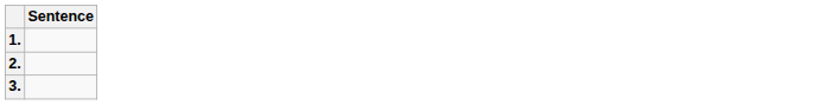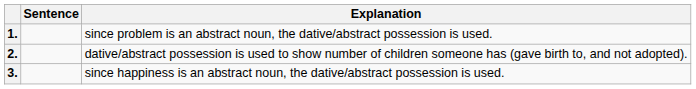+ column: Explanation | since problem is an abstract noun, the dative/abstract possession is used. | dative/abstract possession is used to show number of children someone has (gave birth to, and not adopted). | since happiness is an abstract noun, the dative/abstract possession is used.
